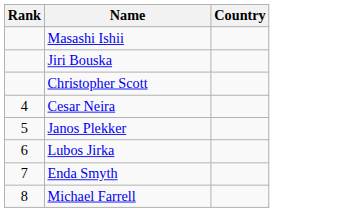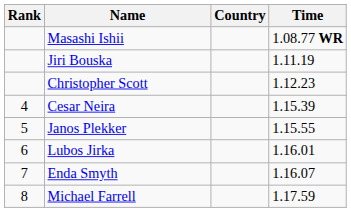+ column: Time | 1.08.77 WR | 1.11.19 | 1.12.23 | 1.15.39 | 1.15.55 | 1.16.01 | 1.16.07 | 1.17.59
